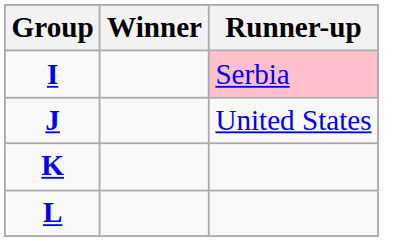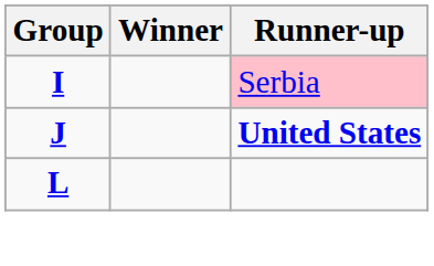J | Runner-up: normal -> bold
- row: K
